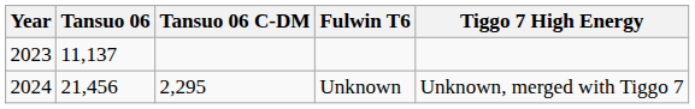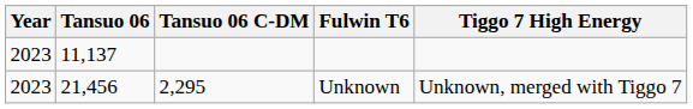Unknown | Year: 2024 -> 2023
